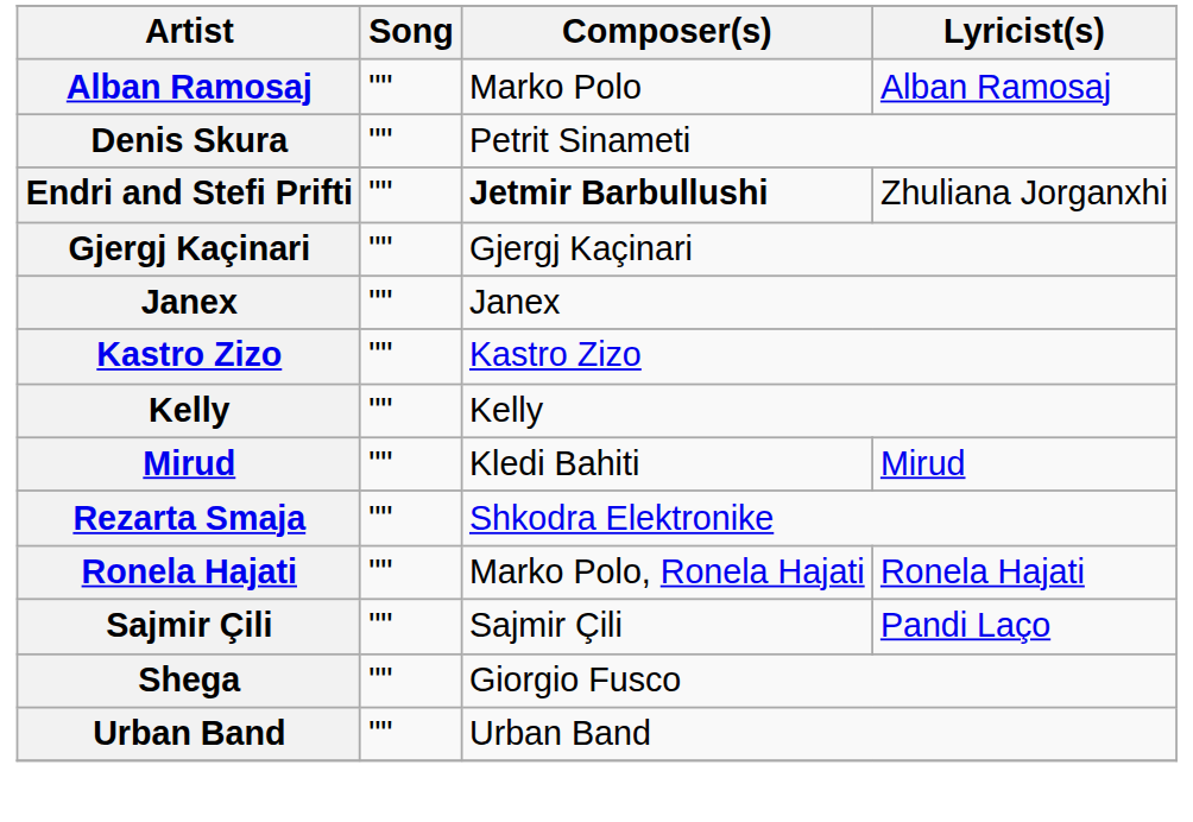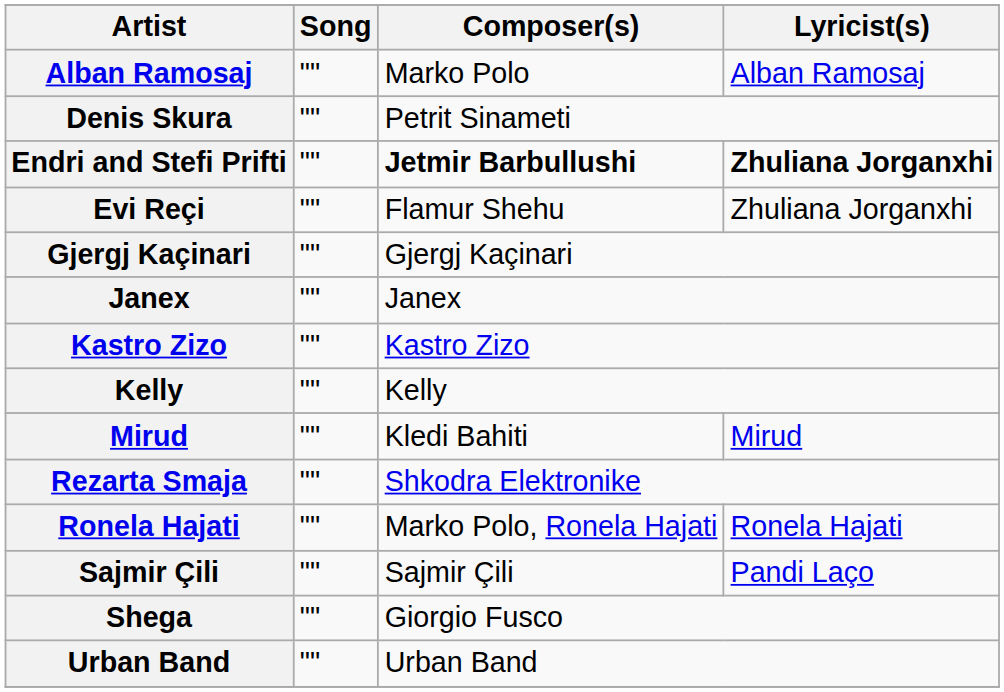Endri and Stefi Prifti | Lyricist(s): normal -> bold
+ row: Evi Reçi | "" | Flamur Shehu | Zhuliana Jorganxhi
